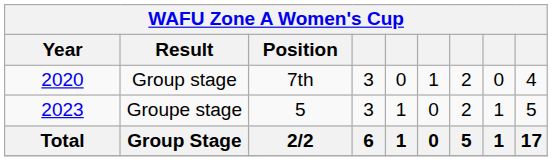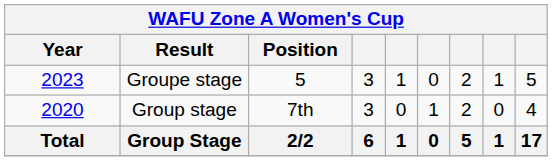rows swapped: Group stage <-> Groupe stage
